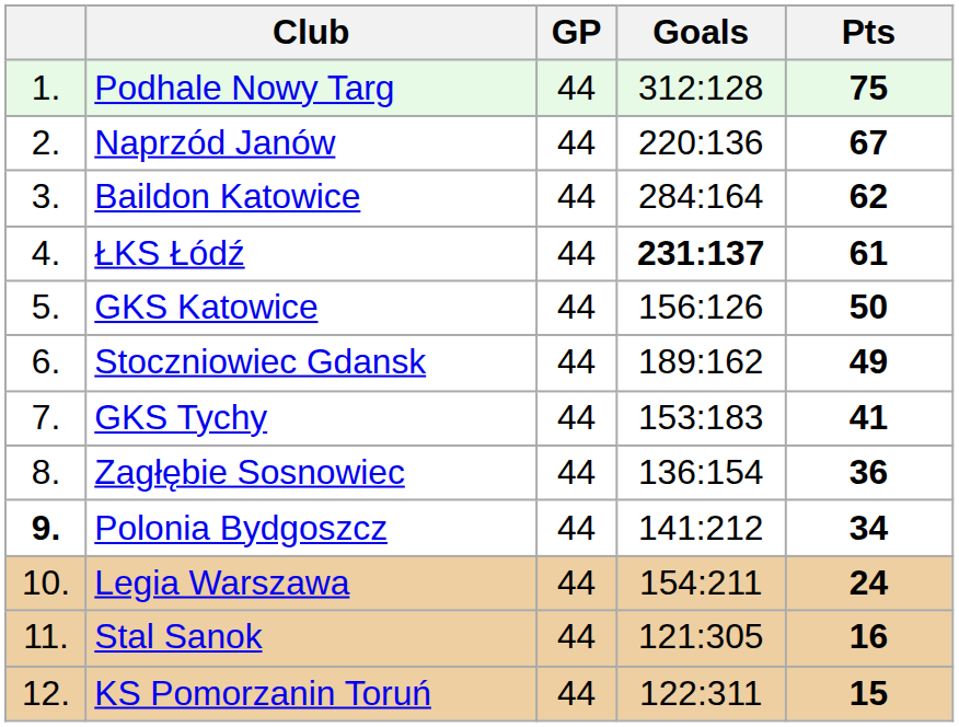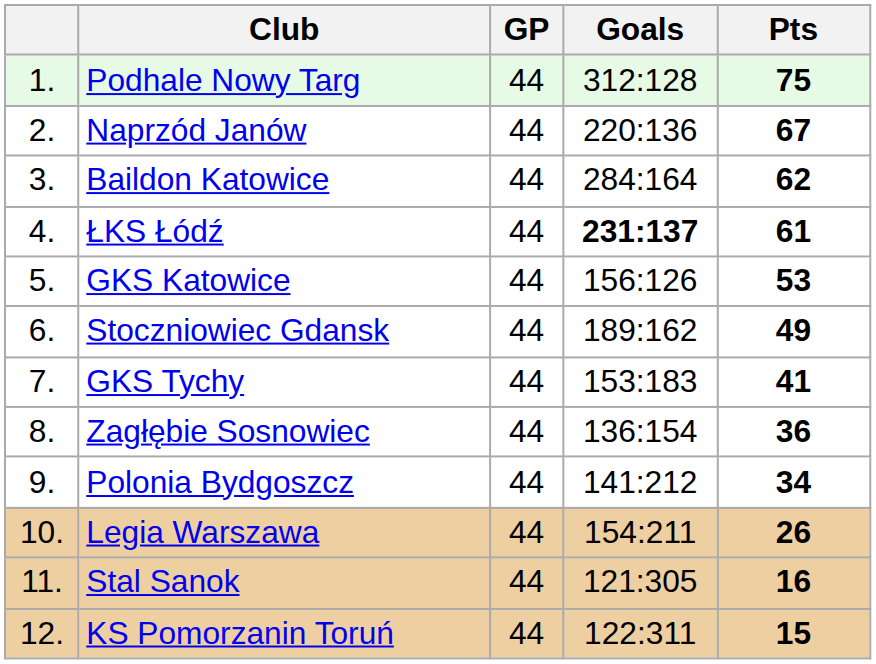GKS Katowice | Pts: 50 -> 53
Polonia Bydgoszcz | column 1: bold -> normal
Legia Warszawa | Pts: 24 -> 26
